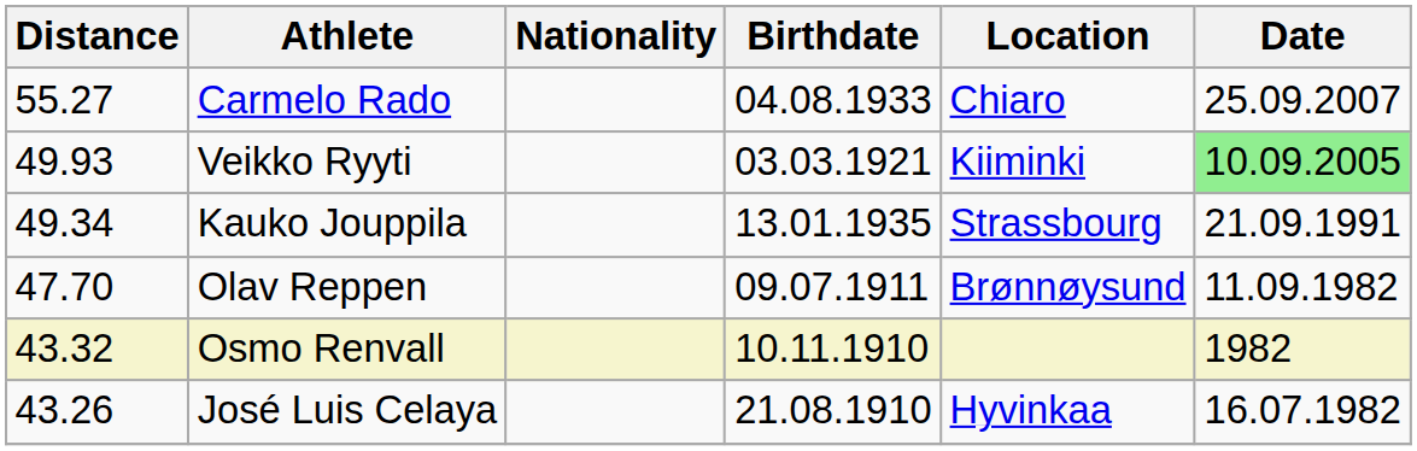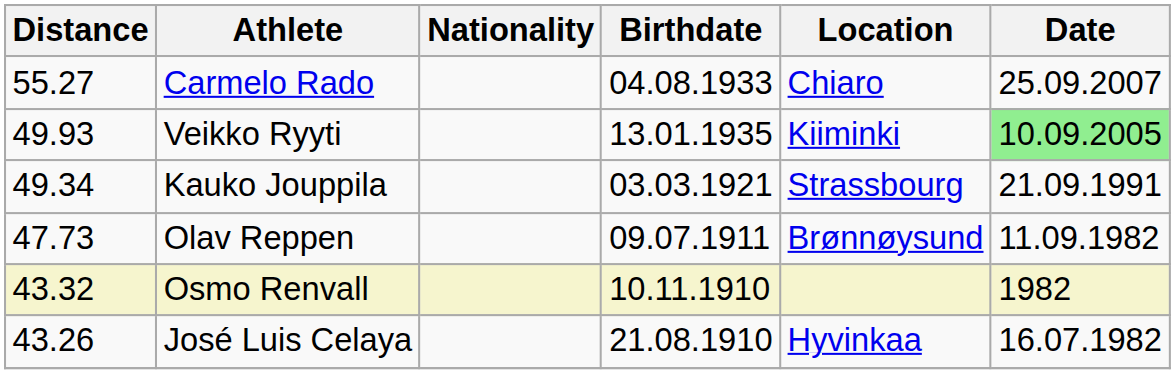Veikko Ryyti | Birthdate: 03.03.1921 -> 13.01.1935
Kauko Jouppila | Birthdate: 13.01.1935 -> 03.03.1921
Olav Reppen | Distance: 47.70 -> 47.73
